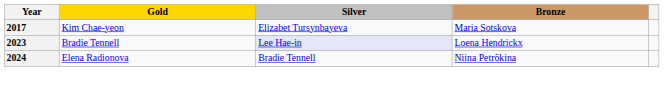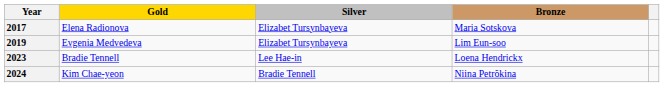2017 | Gold: Kim Chae-yeon -> Elena Radionova
+ row: 2019 | Evgenia Medvedeva | Elizabet Tursynbayeva | Lim Eun-soo
2023 | Silver: lavender background -> no background
2024 | Gold: Elena Radionova -> Kim Chae-yeon
